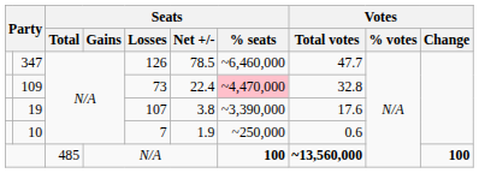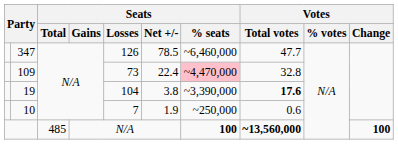19 | Seats / Losses: 107 -> 104
19 | Votes / Total votes: normal -> bold
